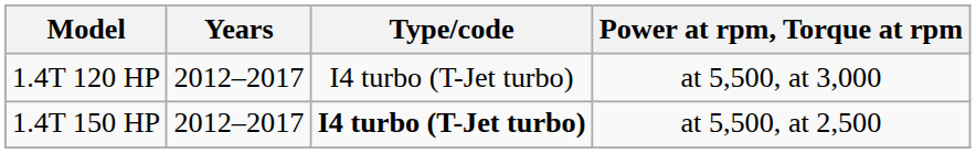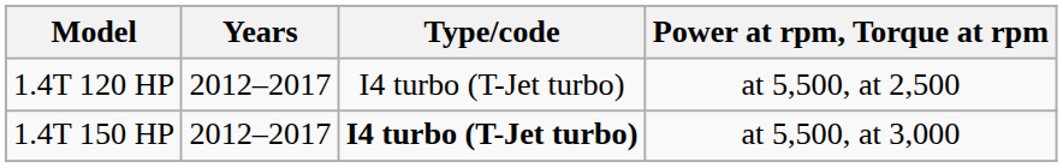1.4T 120 HP | Power at rpm, Torque at rpm: at 5,500, at 3,000 -> at 5,500, at 2,500
1.4T 150 HP | Power at rpm, Torque at rpm: at 5,500, at 2,500 -> at 5,500, at 3,000
